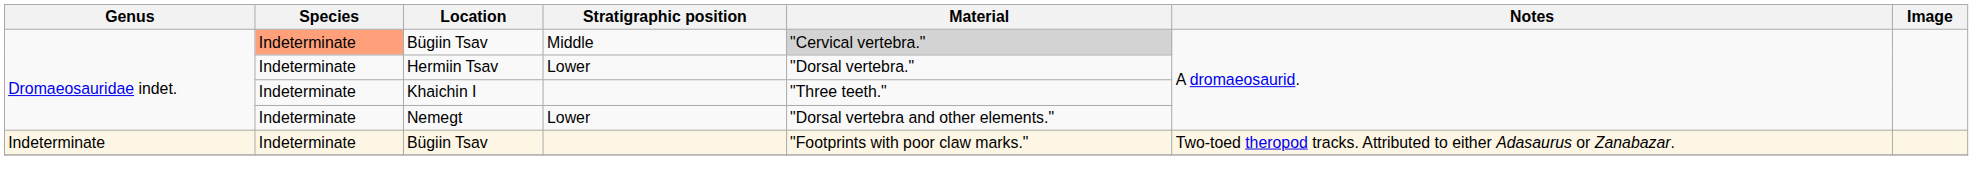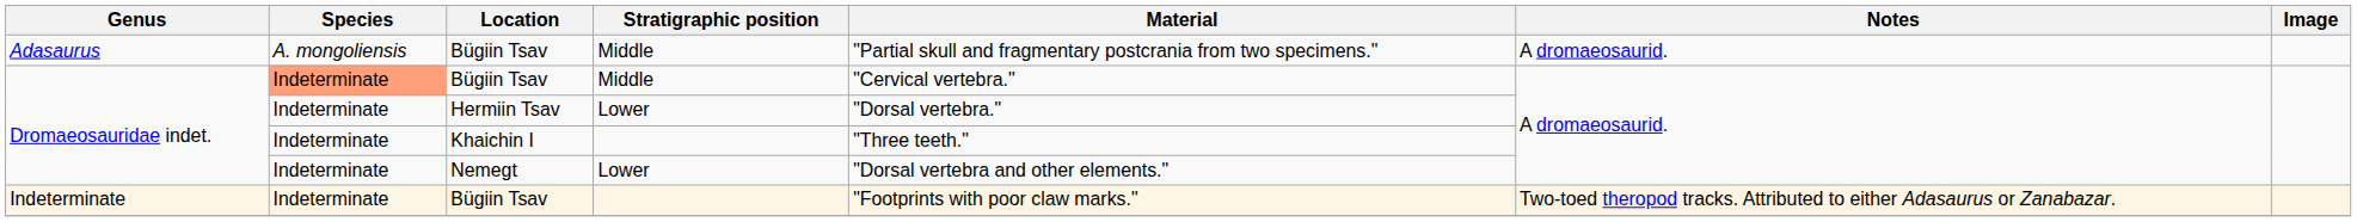+ row: Adasaurus | A. mongoliensis | Bügiin Tsav | Middle | "Partial skull and fragmentary postcrania from two specimens." | A dromaeosaurid.
Dromaeosauridae indet. / Bügiin Tsav | Material: lightgrey background -> no background
